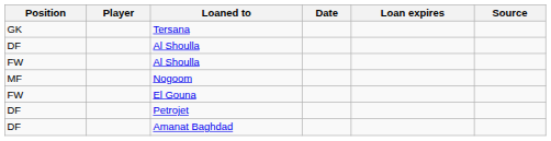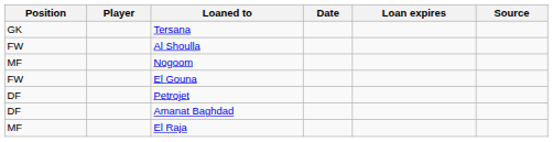- row: DF | Al Shoulla
+ row: MF | El Raja
